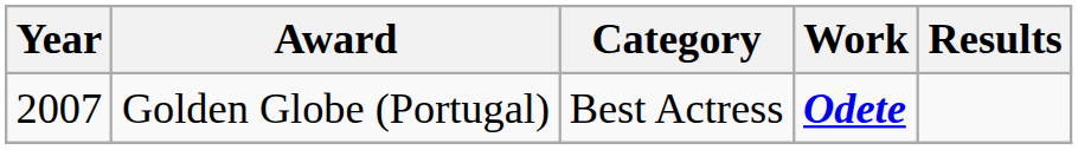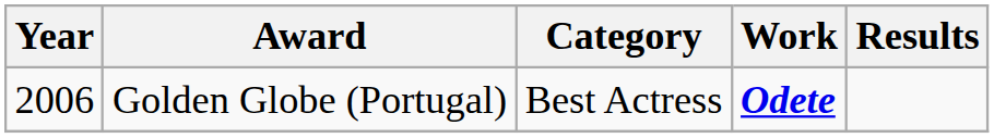Golden Globe (Portugal) | Year: 2007 -> 2006
